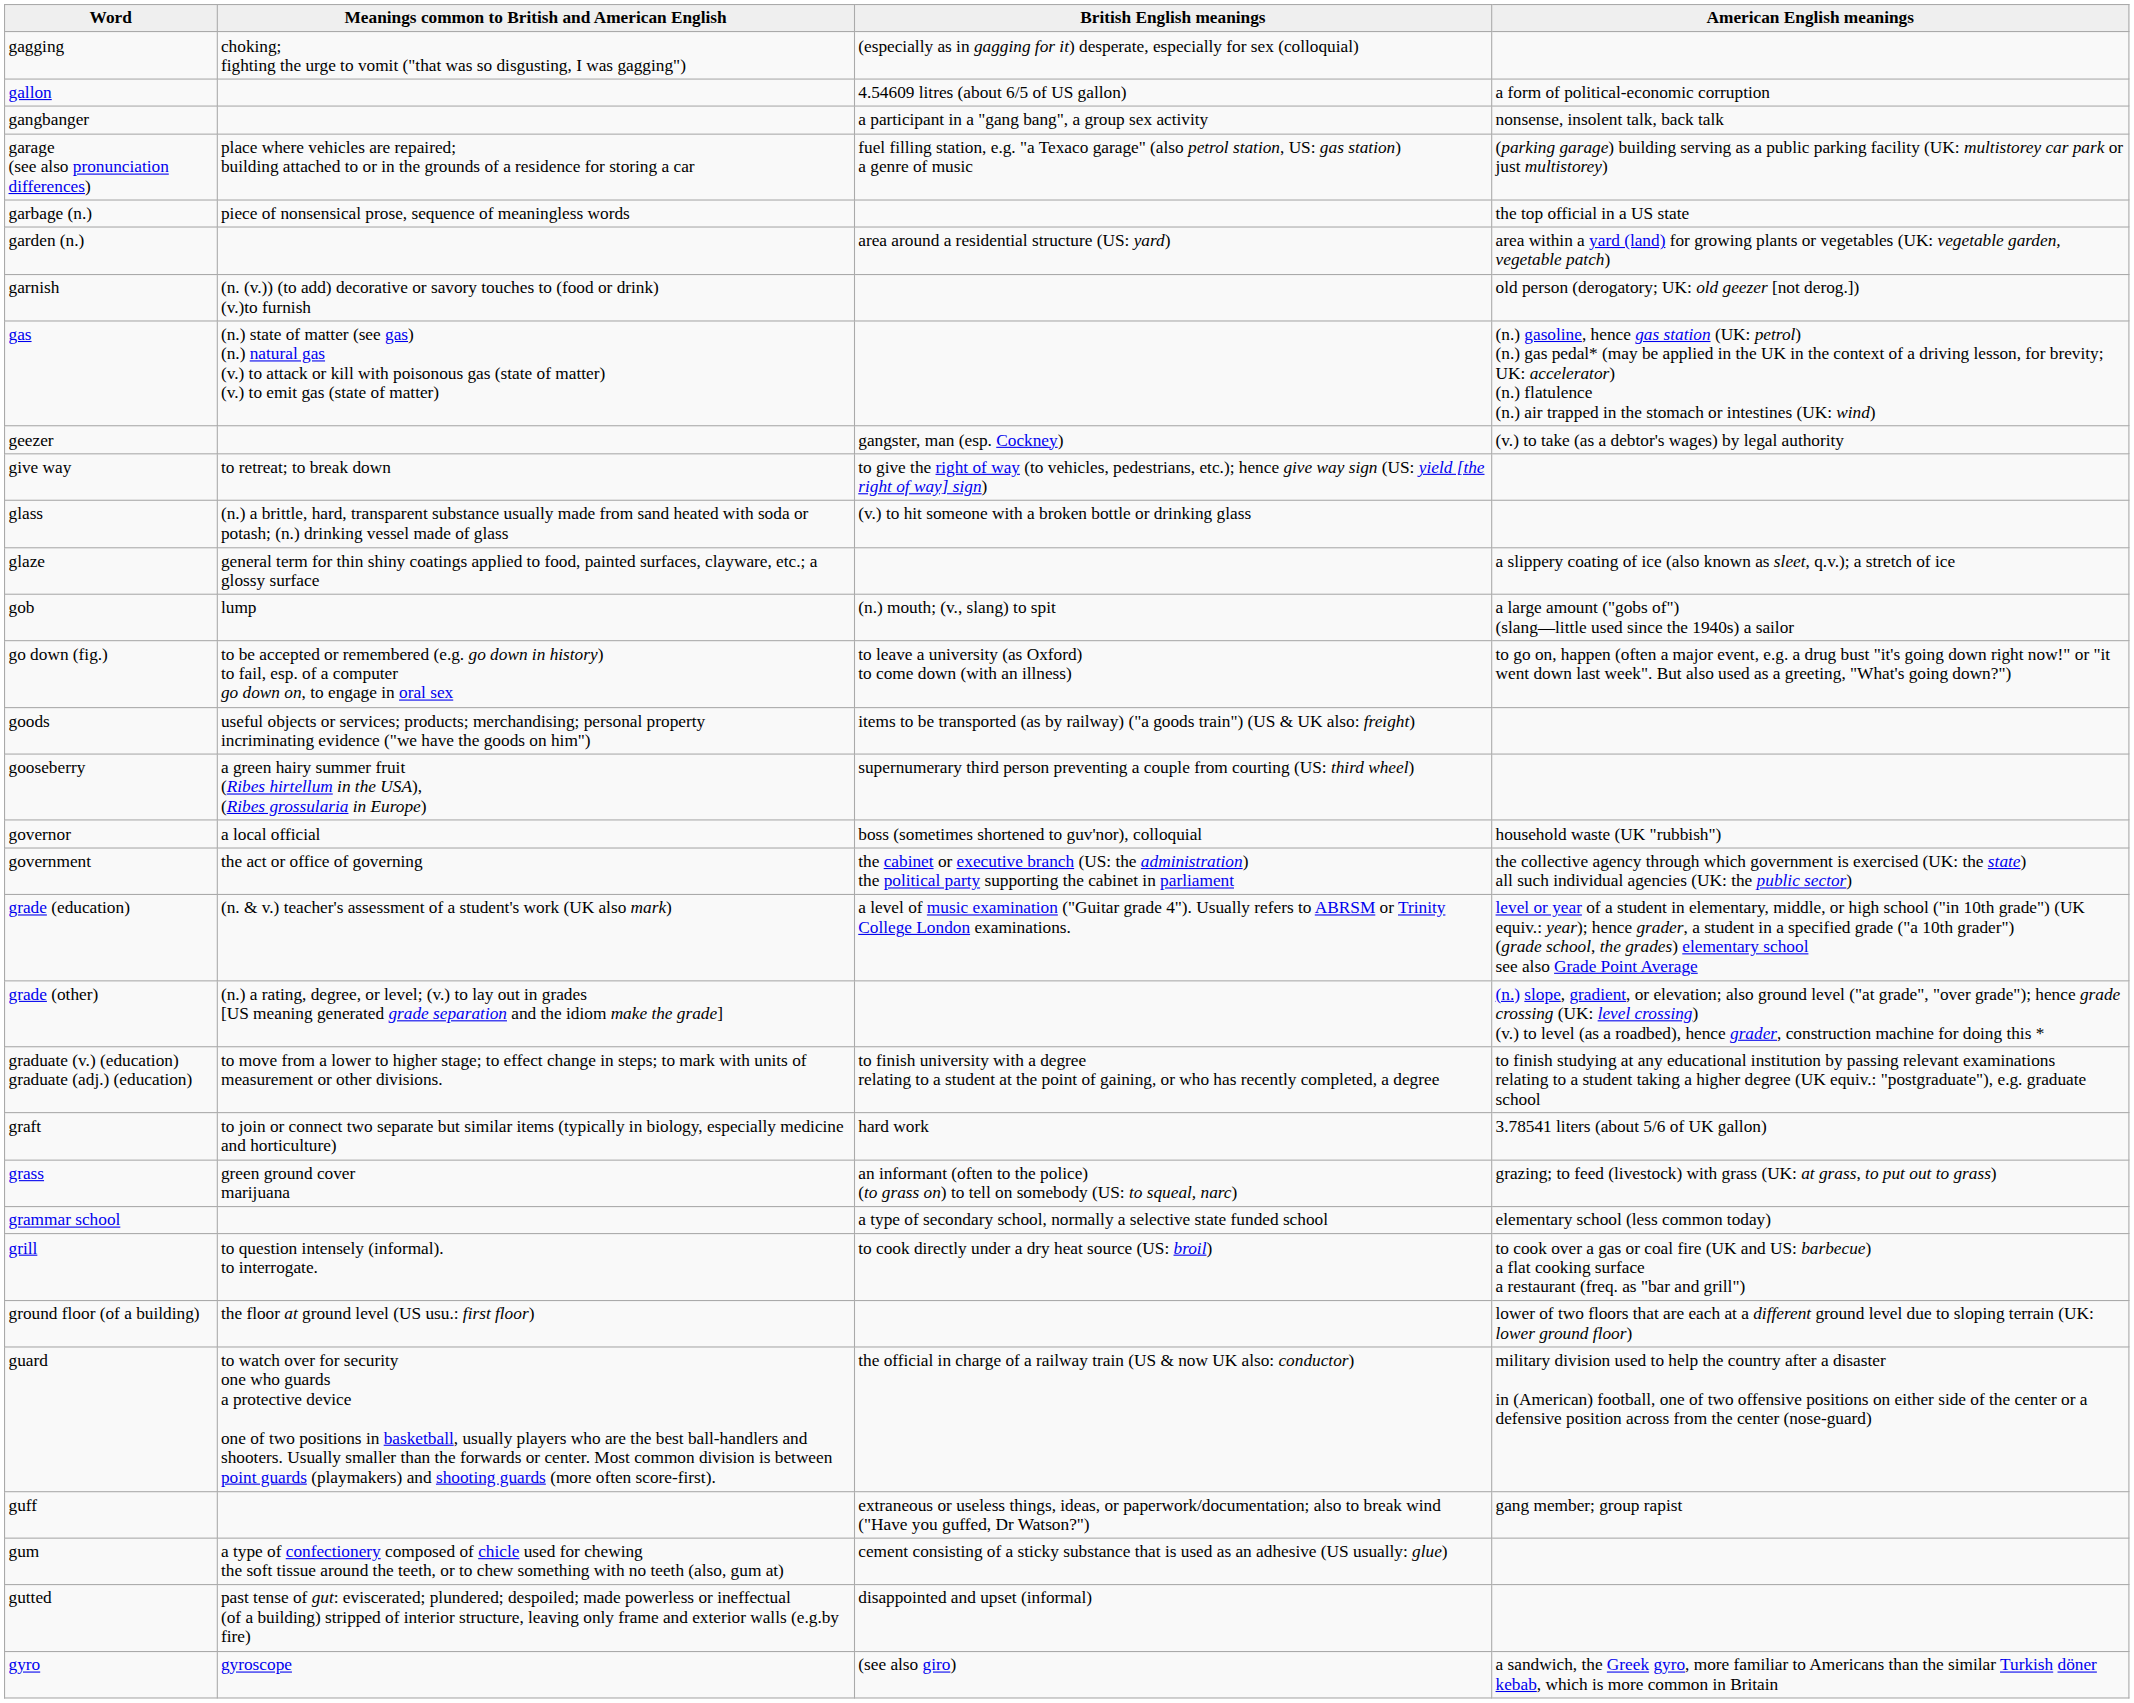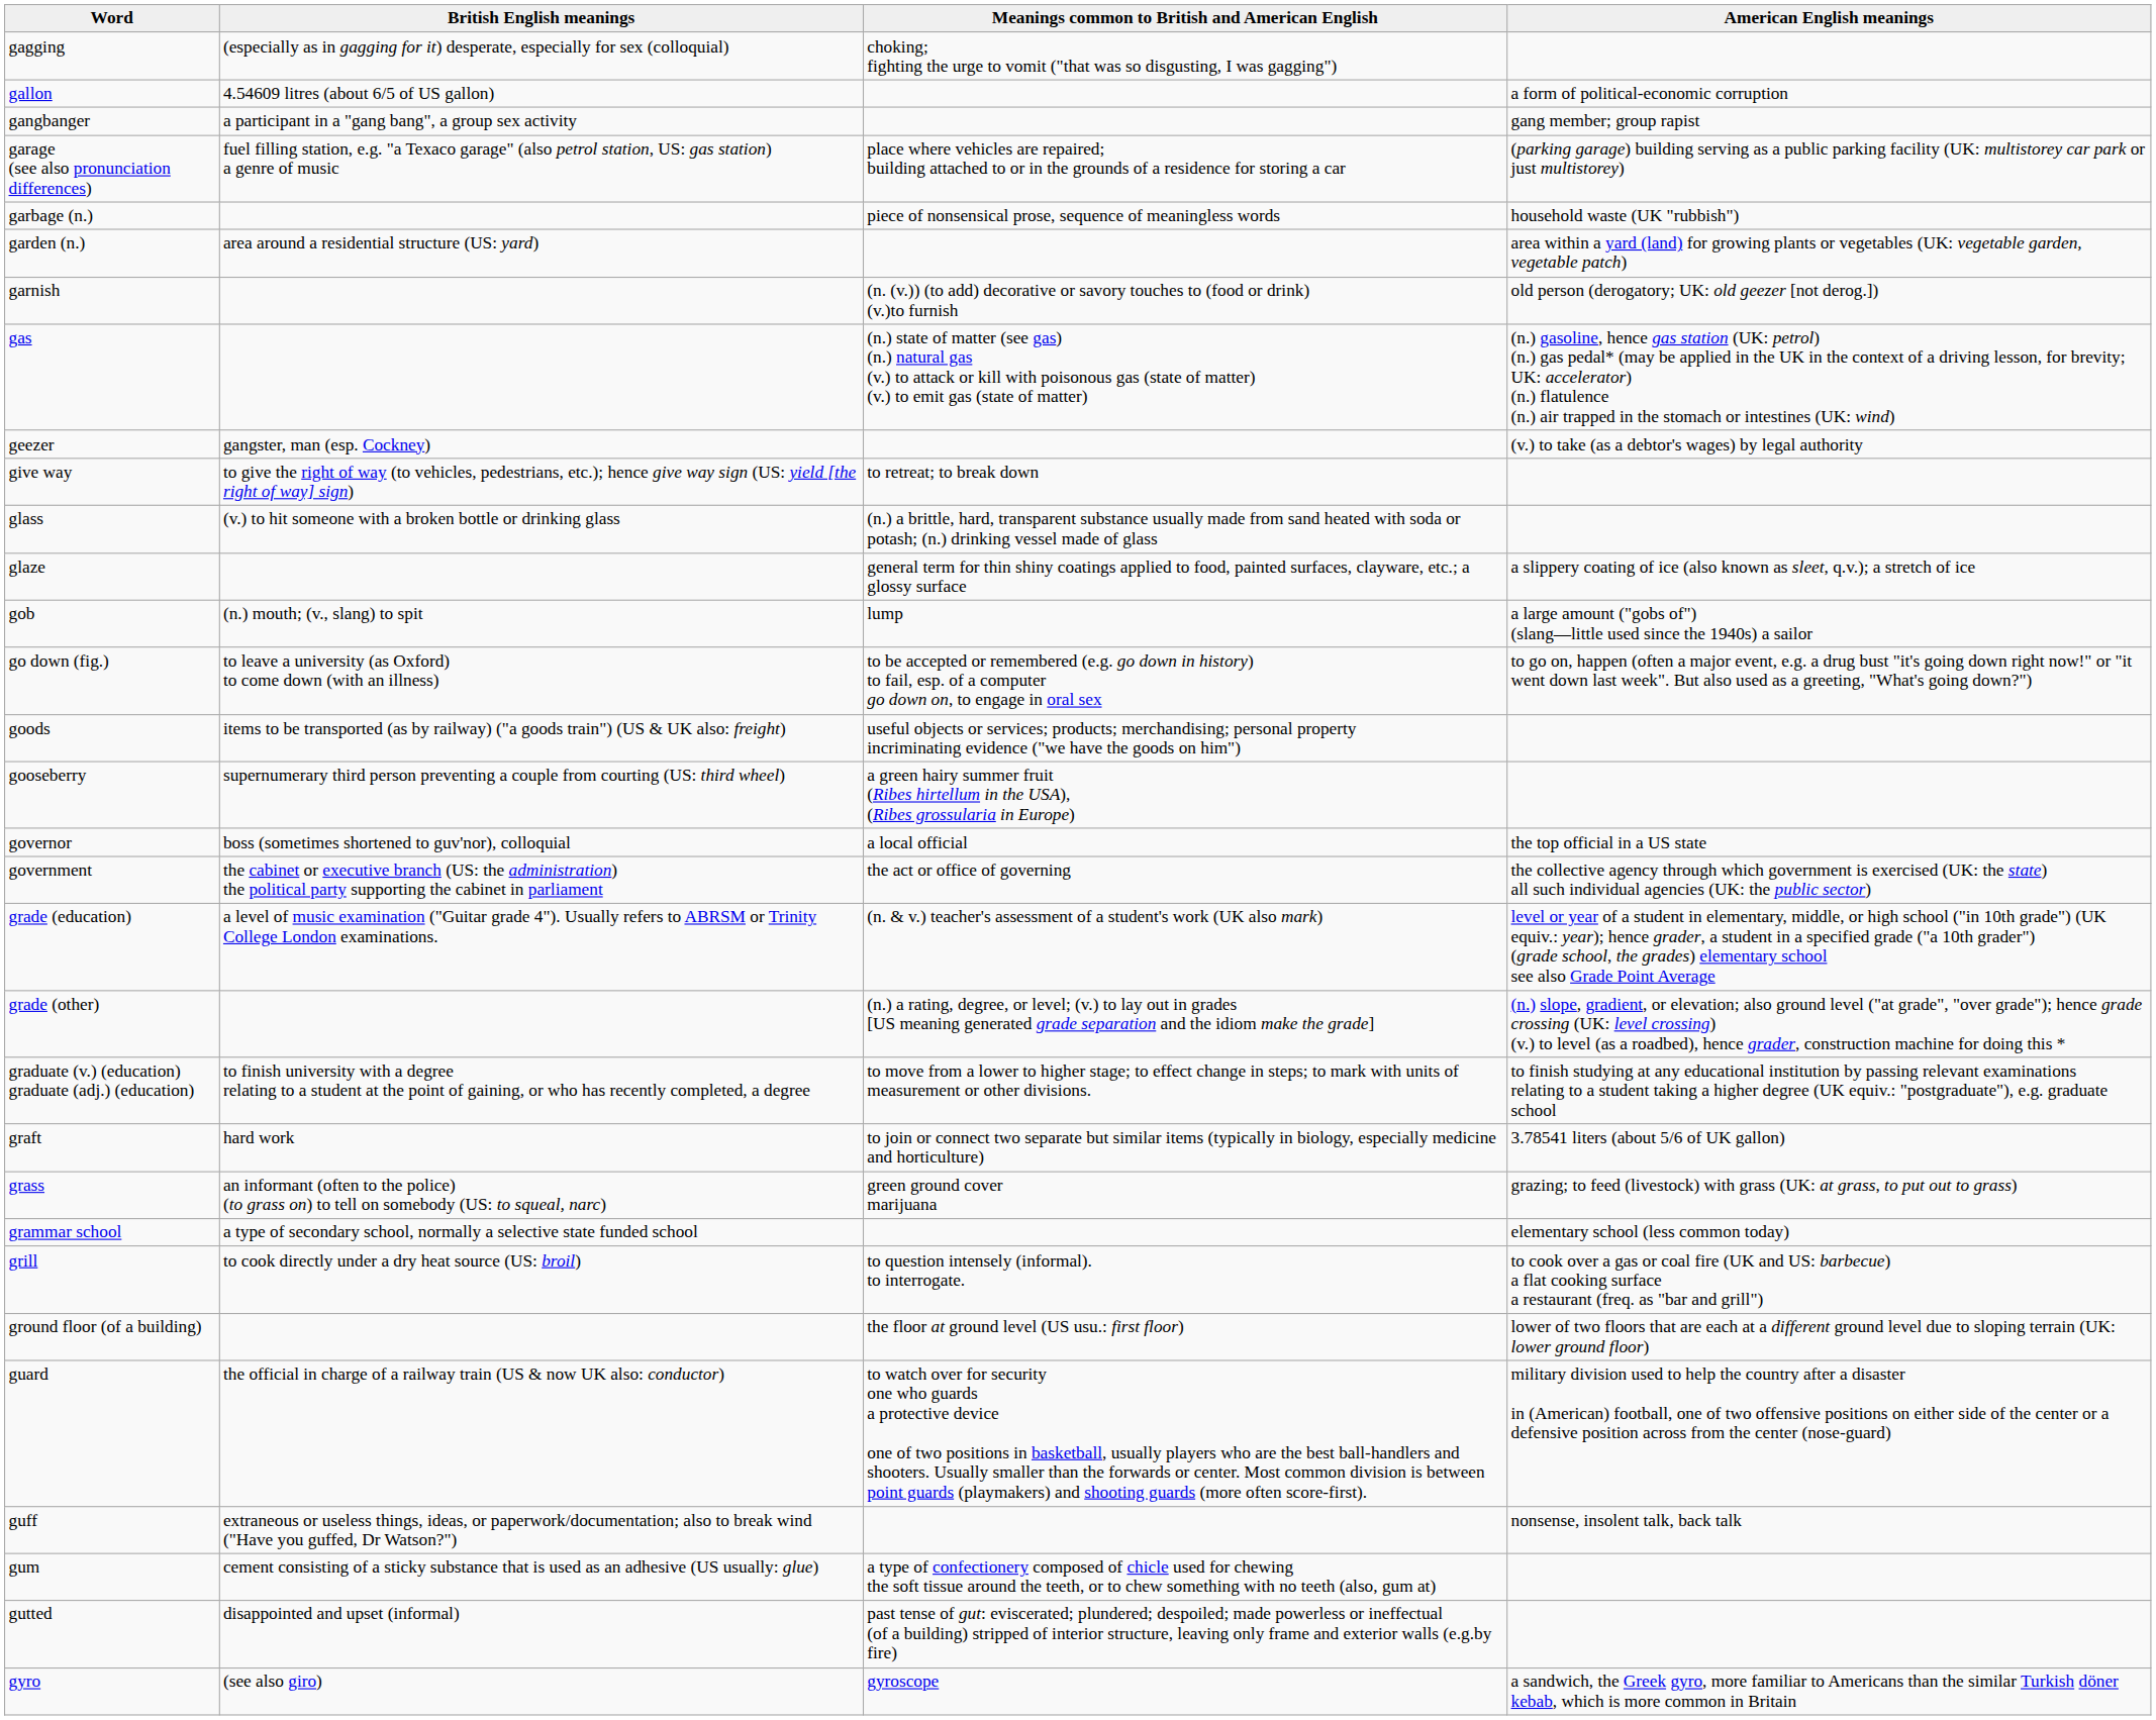columns swapped: British English meanings <-> Meanings common to British and American English
gangbanger | American English meanings: nonsense, insolent talk, back talk -> gang member; group rapist
garbage (n.) | American English meanings: the top official in a US state -> household waste (UK "rubbish")
governor | American English meanings: household waste (UK "rubbish") -> the top official in a US state
guff | American English meanings: gang member; group rapist -> nonsense, insolent talk, back talk
